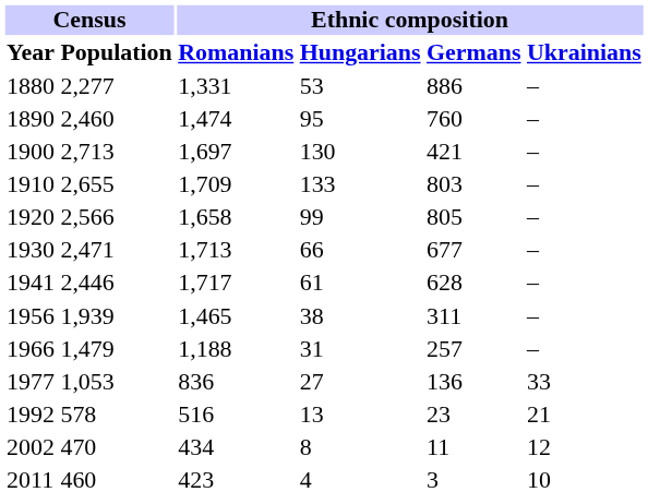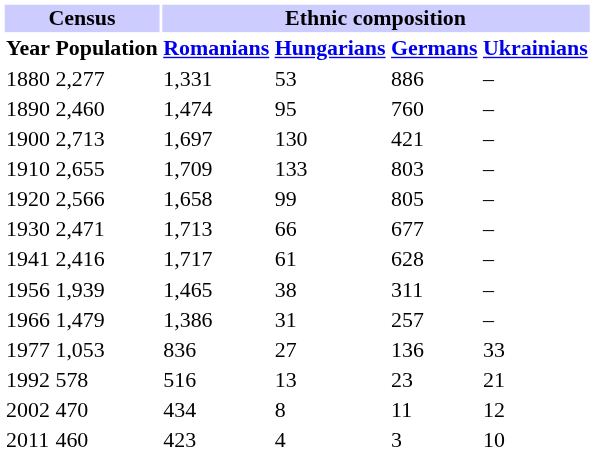1941 | Census / Population: 2,446 -> 2,416
1966 | Ethnic composition / Romanians: 1,188 -> 1,386
